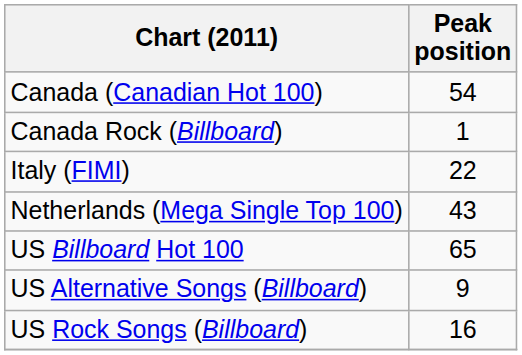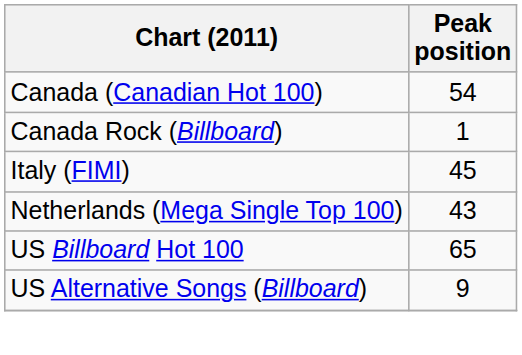Italy (FIMI) | Peak position: 22 -> 45
- row: US Rock Songs (Billboard) | 16
